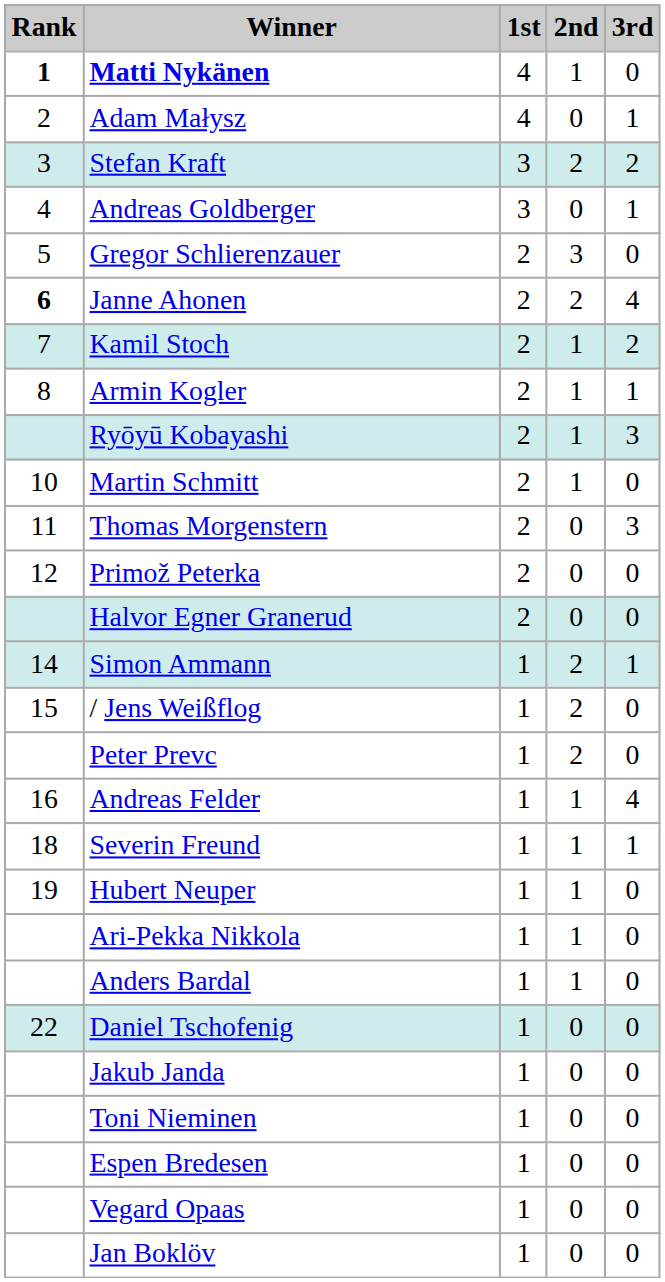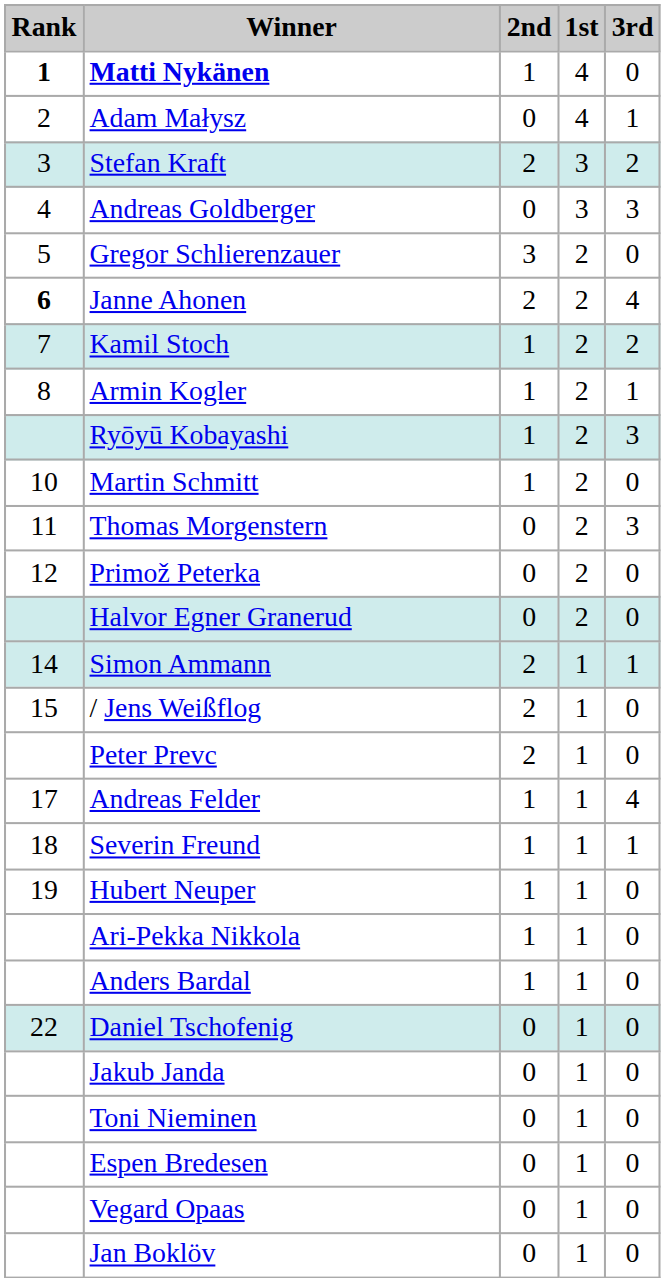columns swapped: 1st <-> 2nd
Andreas Goldberger | 3rd: 1 -> 3
Andreas Felder | Rank: 16 -> 17
